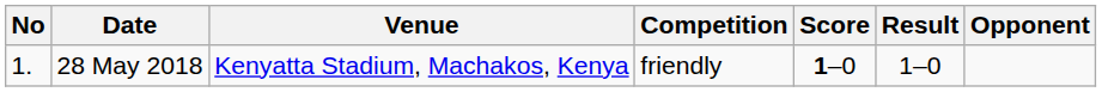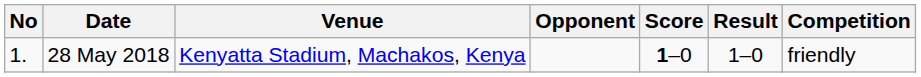columns swapped: Opponent <-> Competition
